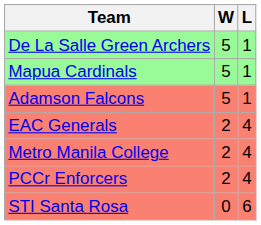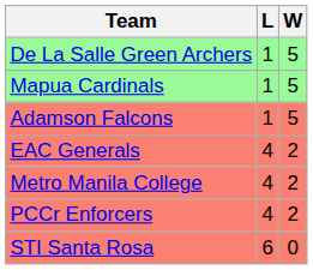columns swapped: W <-> L
